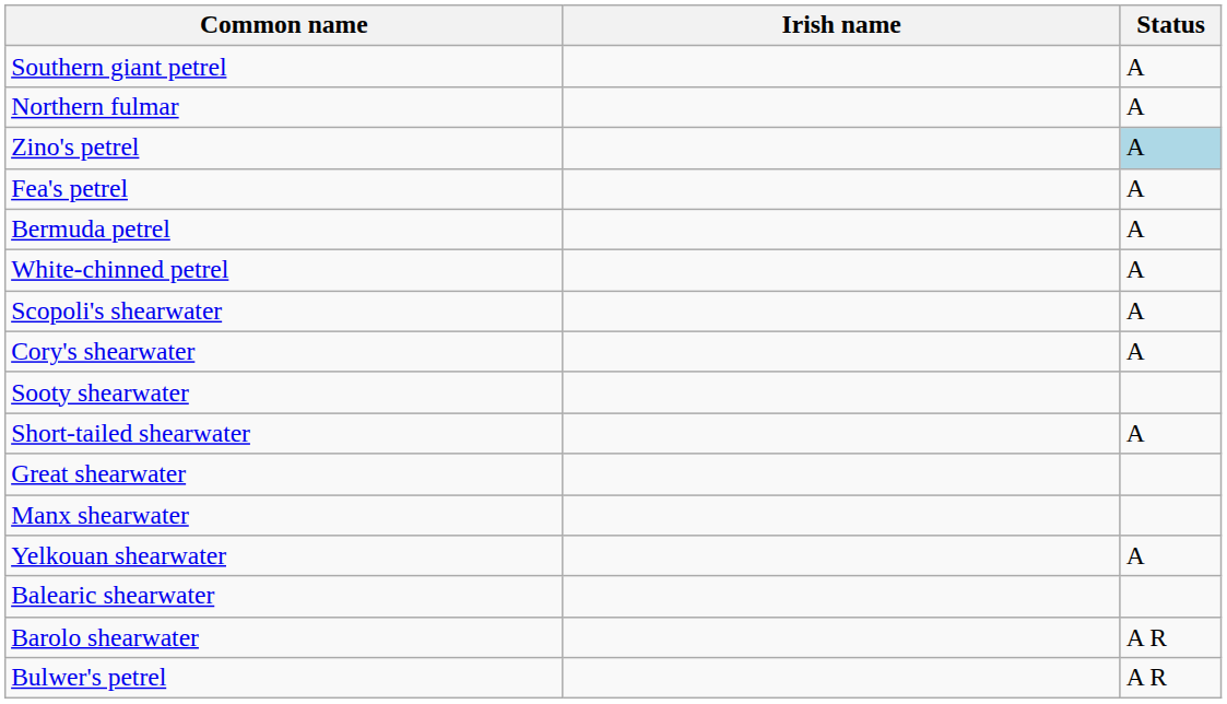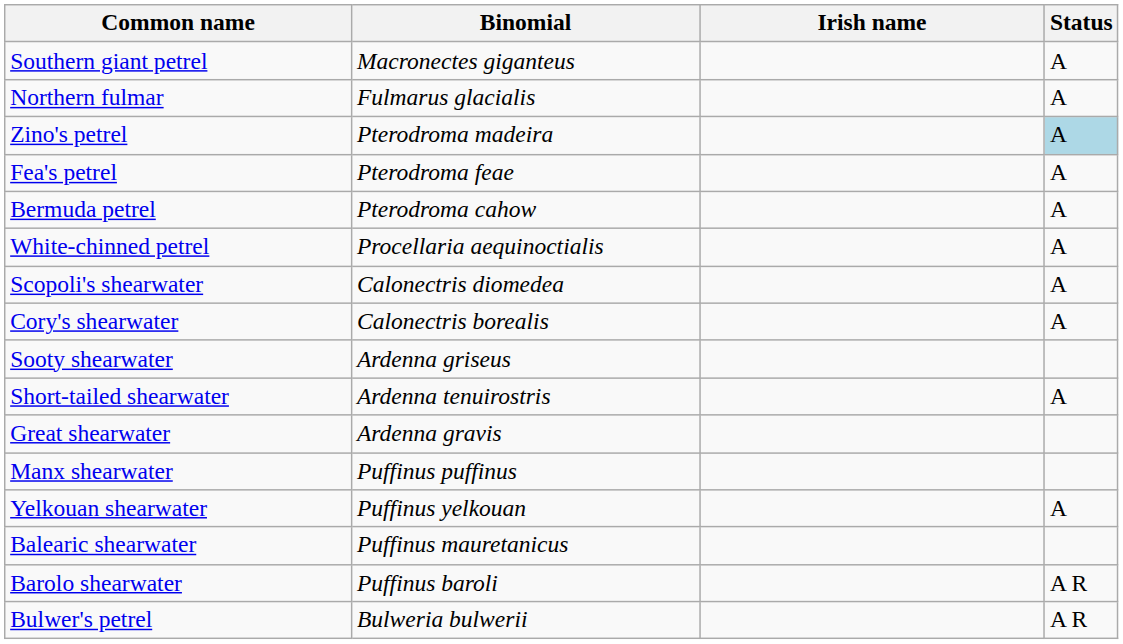+ column: Binomial | Macronectes giganteus | Fulmarus glacialis | Pterodroma madeira | Pterodroma feae | Pterodroma cahow | Procellaria aequinoctialis | Calonectris diomedea | Calonectris borealis | Ardenna griseus | Ardenna tenuirostris | Ardenna gravis | Puffinus puffinus | Puffinus yelkouan | Puffinus mauretanicus | Puffinus baroli | Bulweria bulwerii
